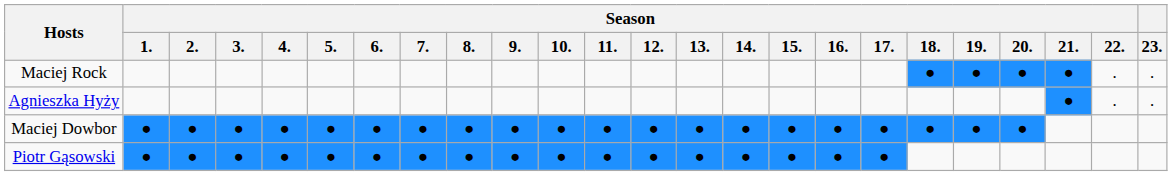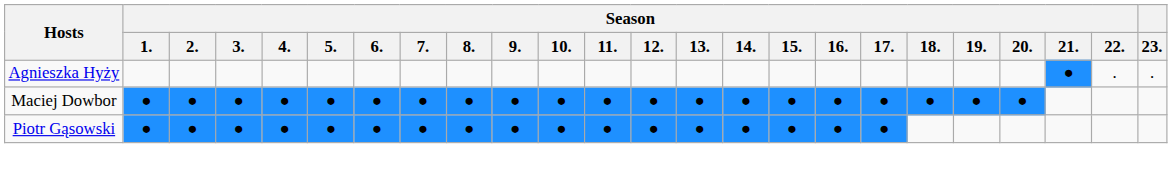- row: Maciej Rock | ● | ● | ● | ● | . | .
